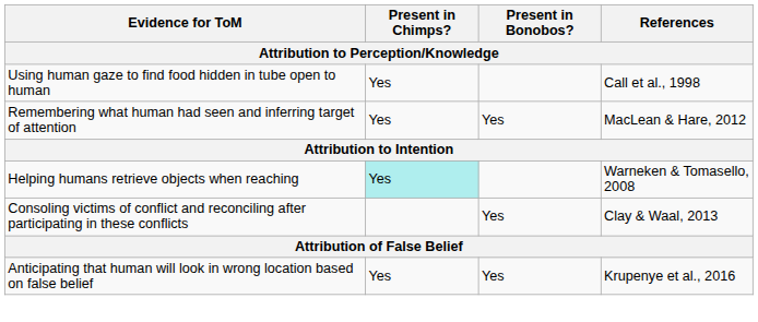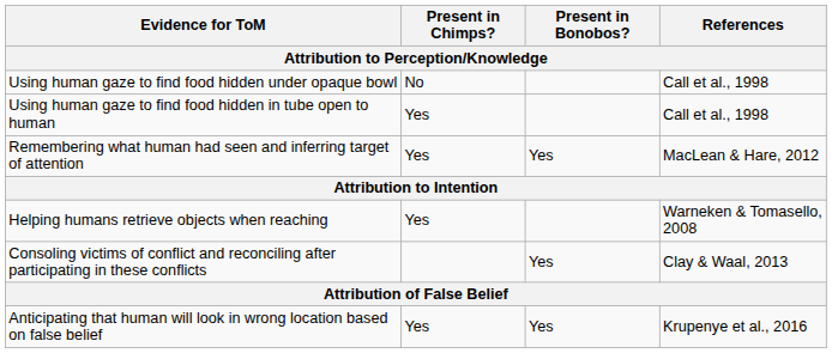+ row: Using human gaze to find food hidden under opaque bowl | No | Call et al., 1998
Helping humans retrieve objects when reaching | Present in Chimps?: paleturquoise background -> no background
